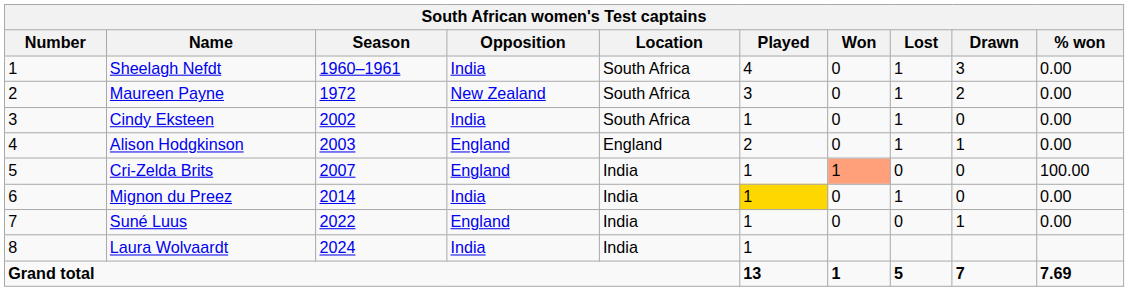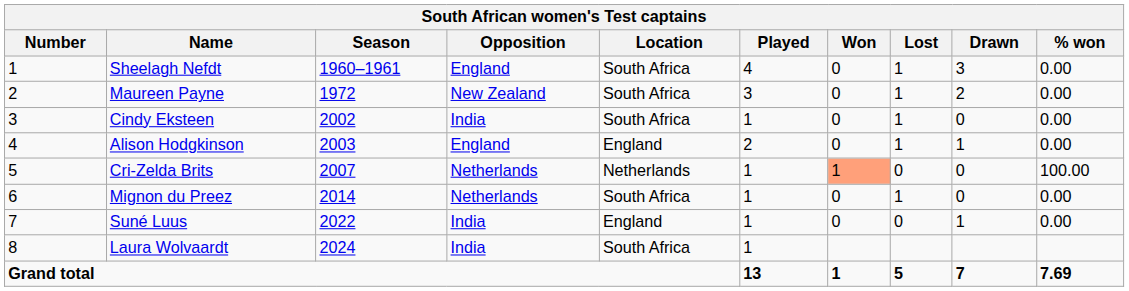Sheelagh Nefdt | Opposition: India -> England
Cri-Zelda Brits | Opposition: England -> Netherlands
Cri-Zelda Brits | Location: India -> Netherlands
Mignon du Preez | Opposition: India -> Netherlands
Mignon du Preez | Location: India -> South Africa
Mignon du Preez | Played: gold background -> no background
Suné Luus | Opposition: England -> India
Suné Luus | Location: India -> England
Laura Wolvaardt | Location: India -> South Africa
